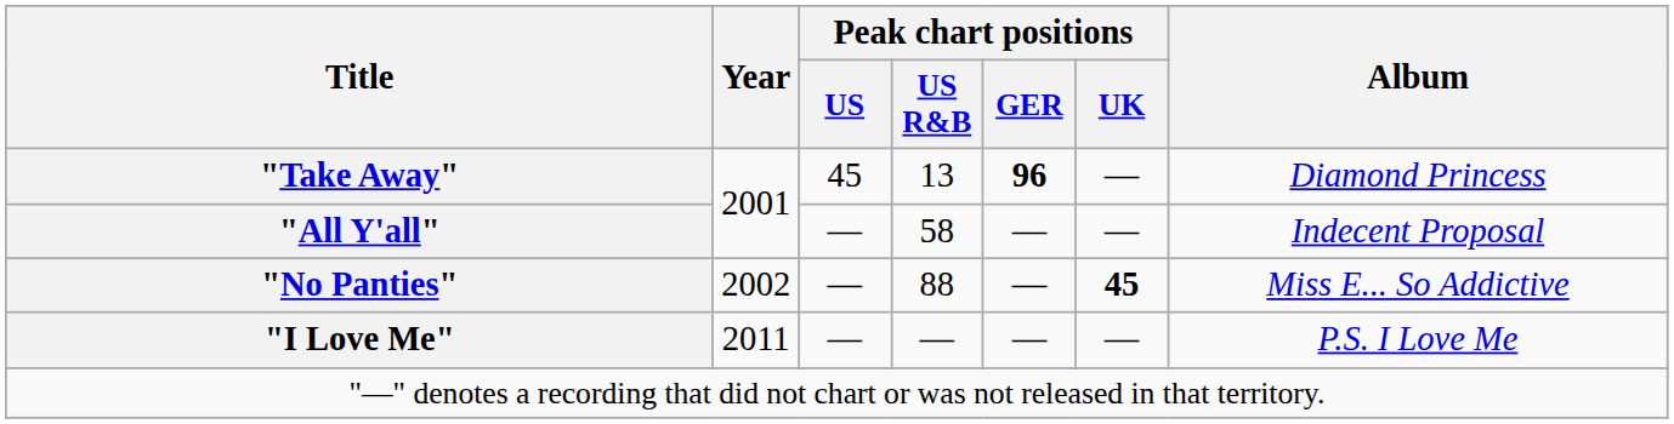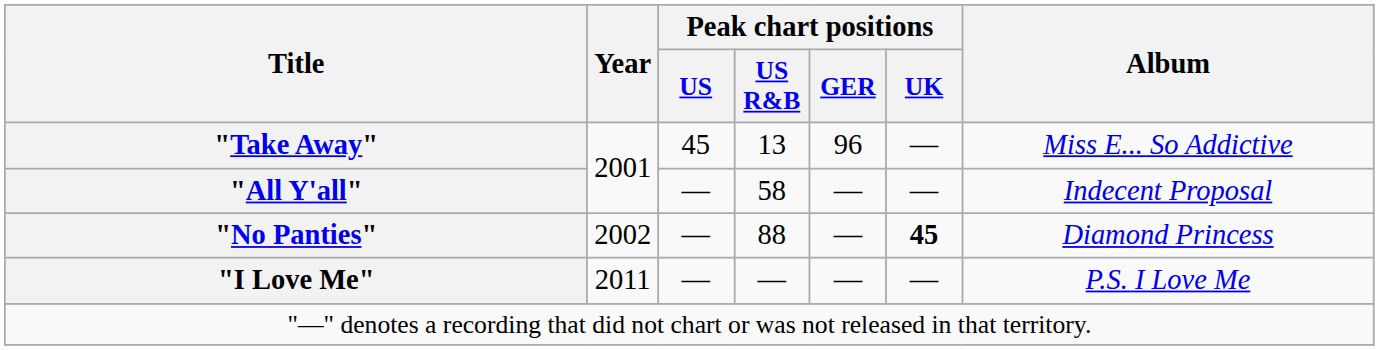"Take Away" | Peak chart positions / GER: bold -> normal
"Take Away" | Album: Diamond Princess -> Miss E... So Addictive
"No Panties" | Album: Miss E... So Addictive -> Diamond Princess
